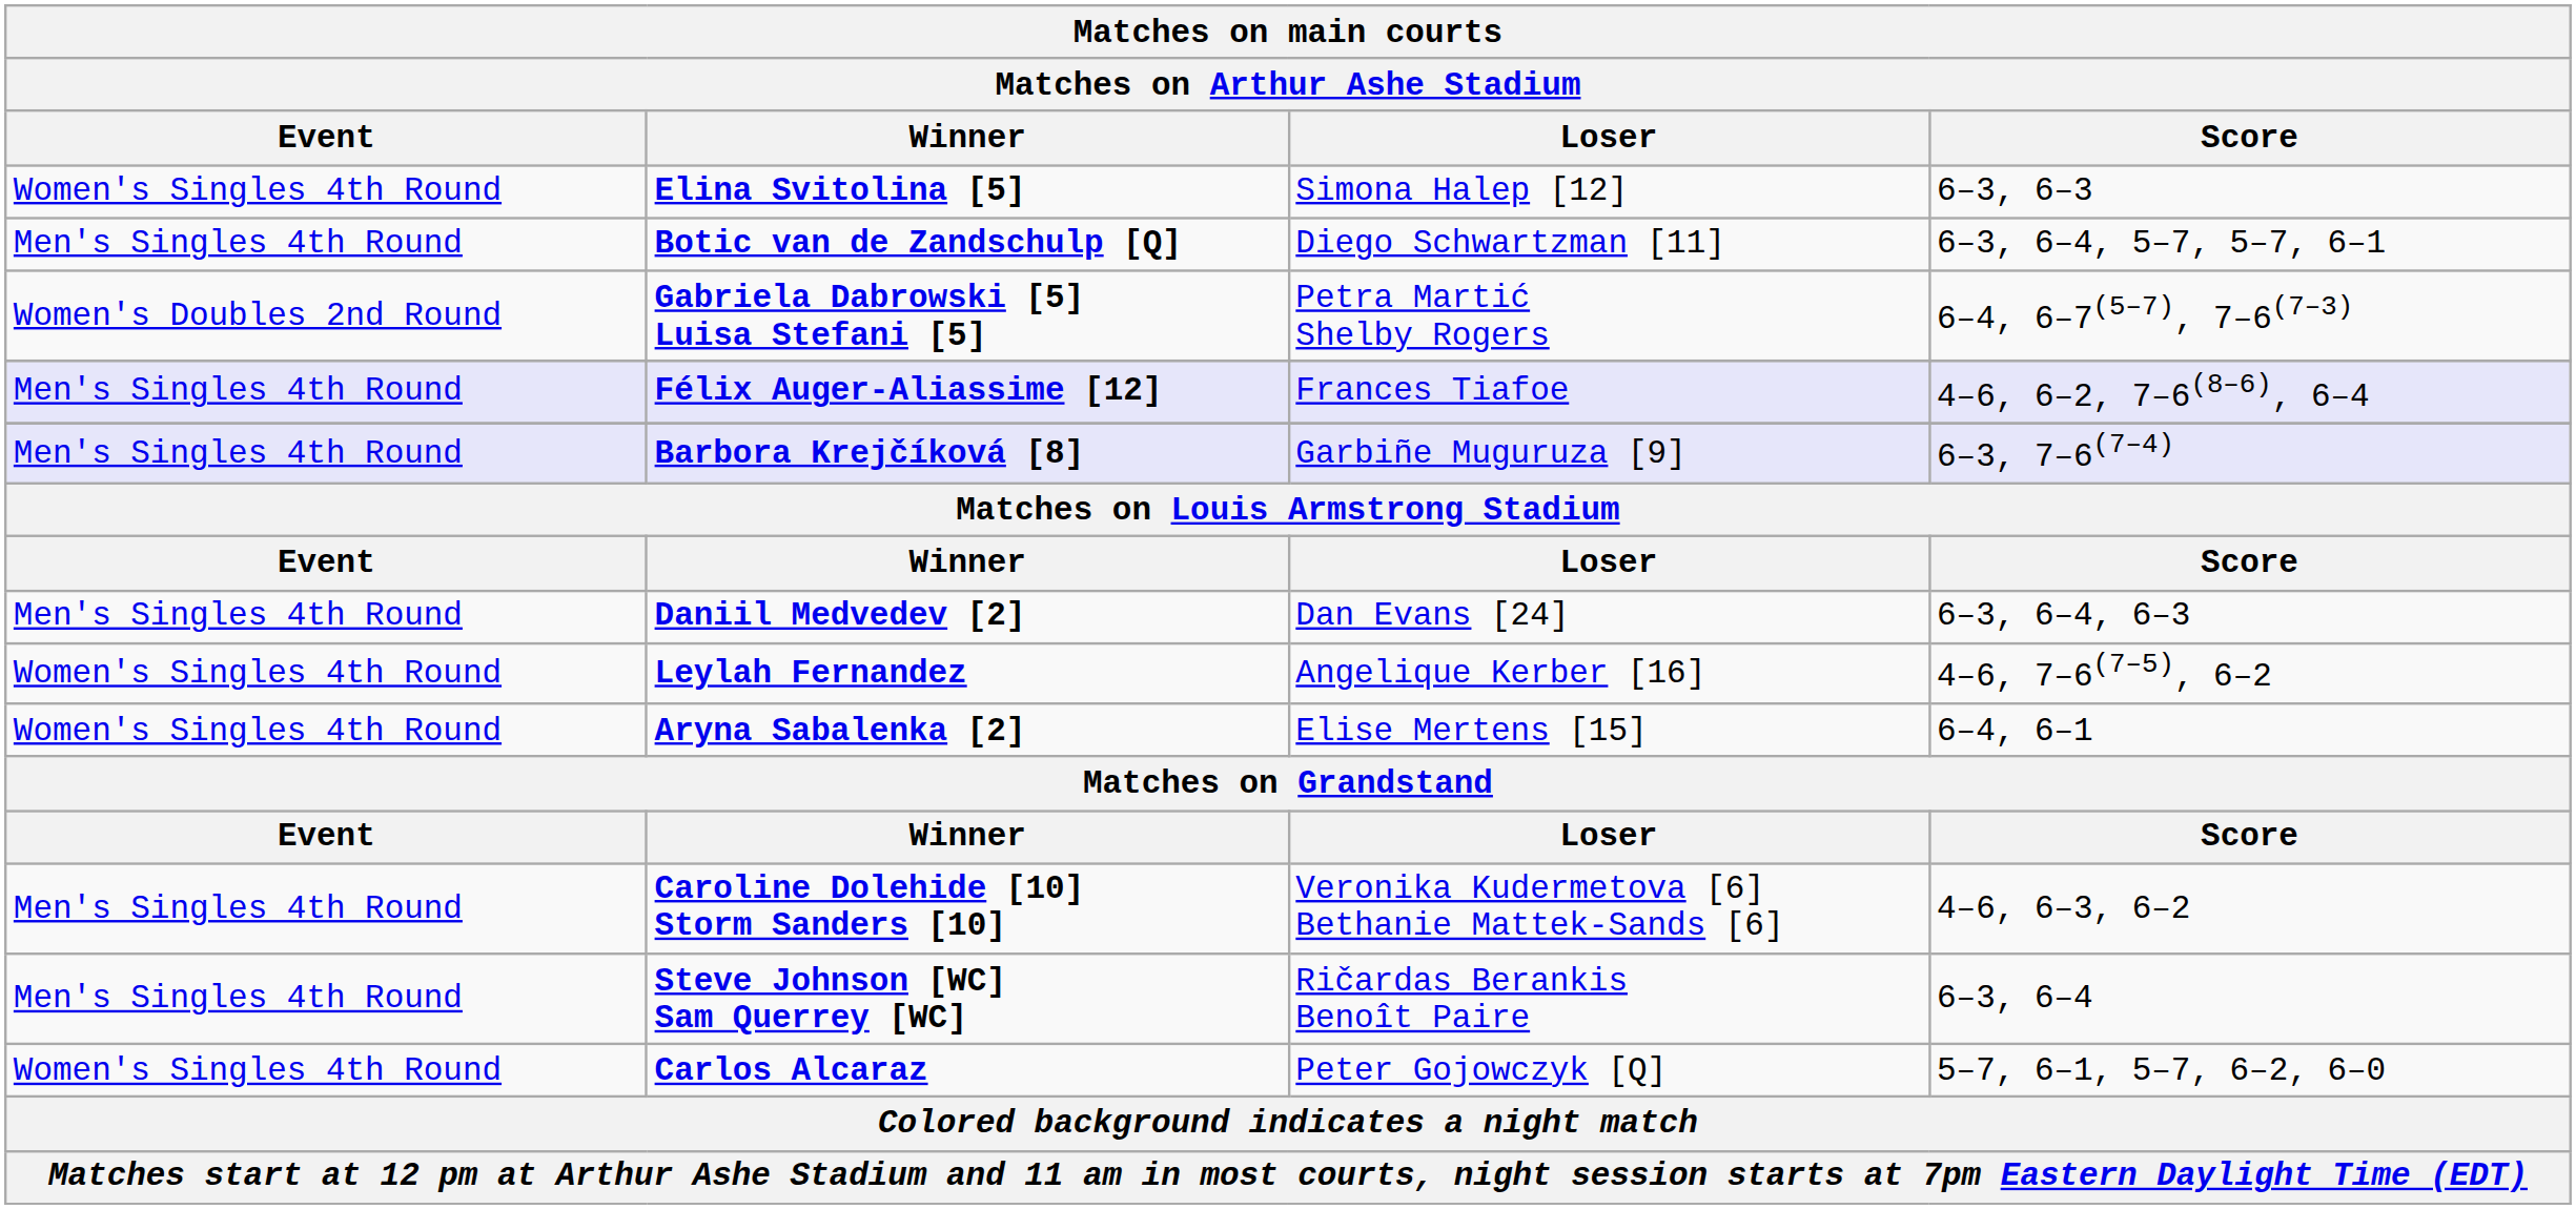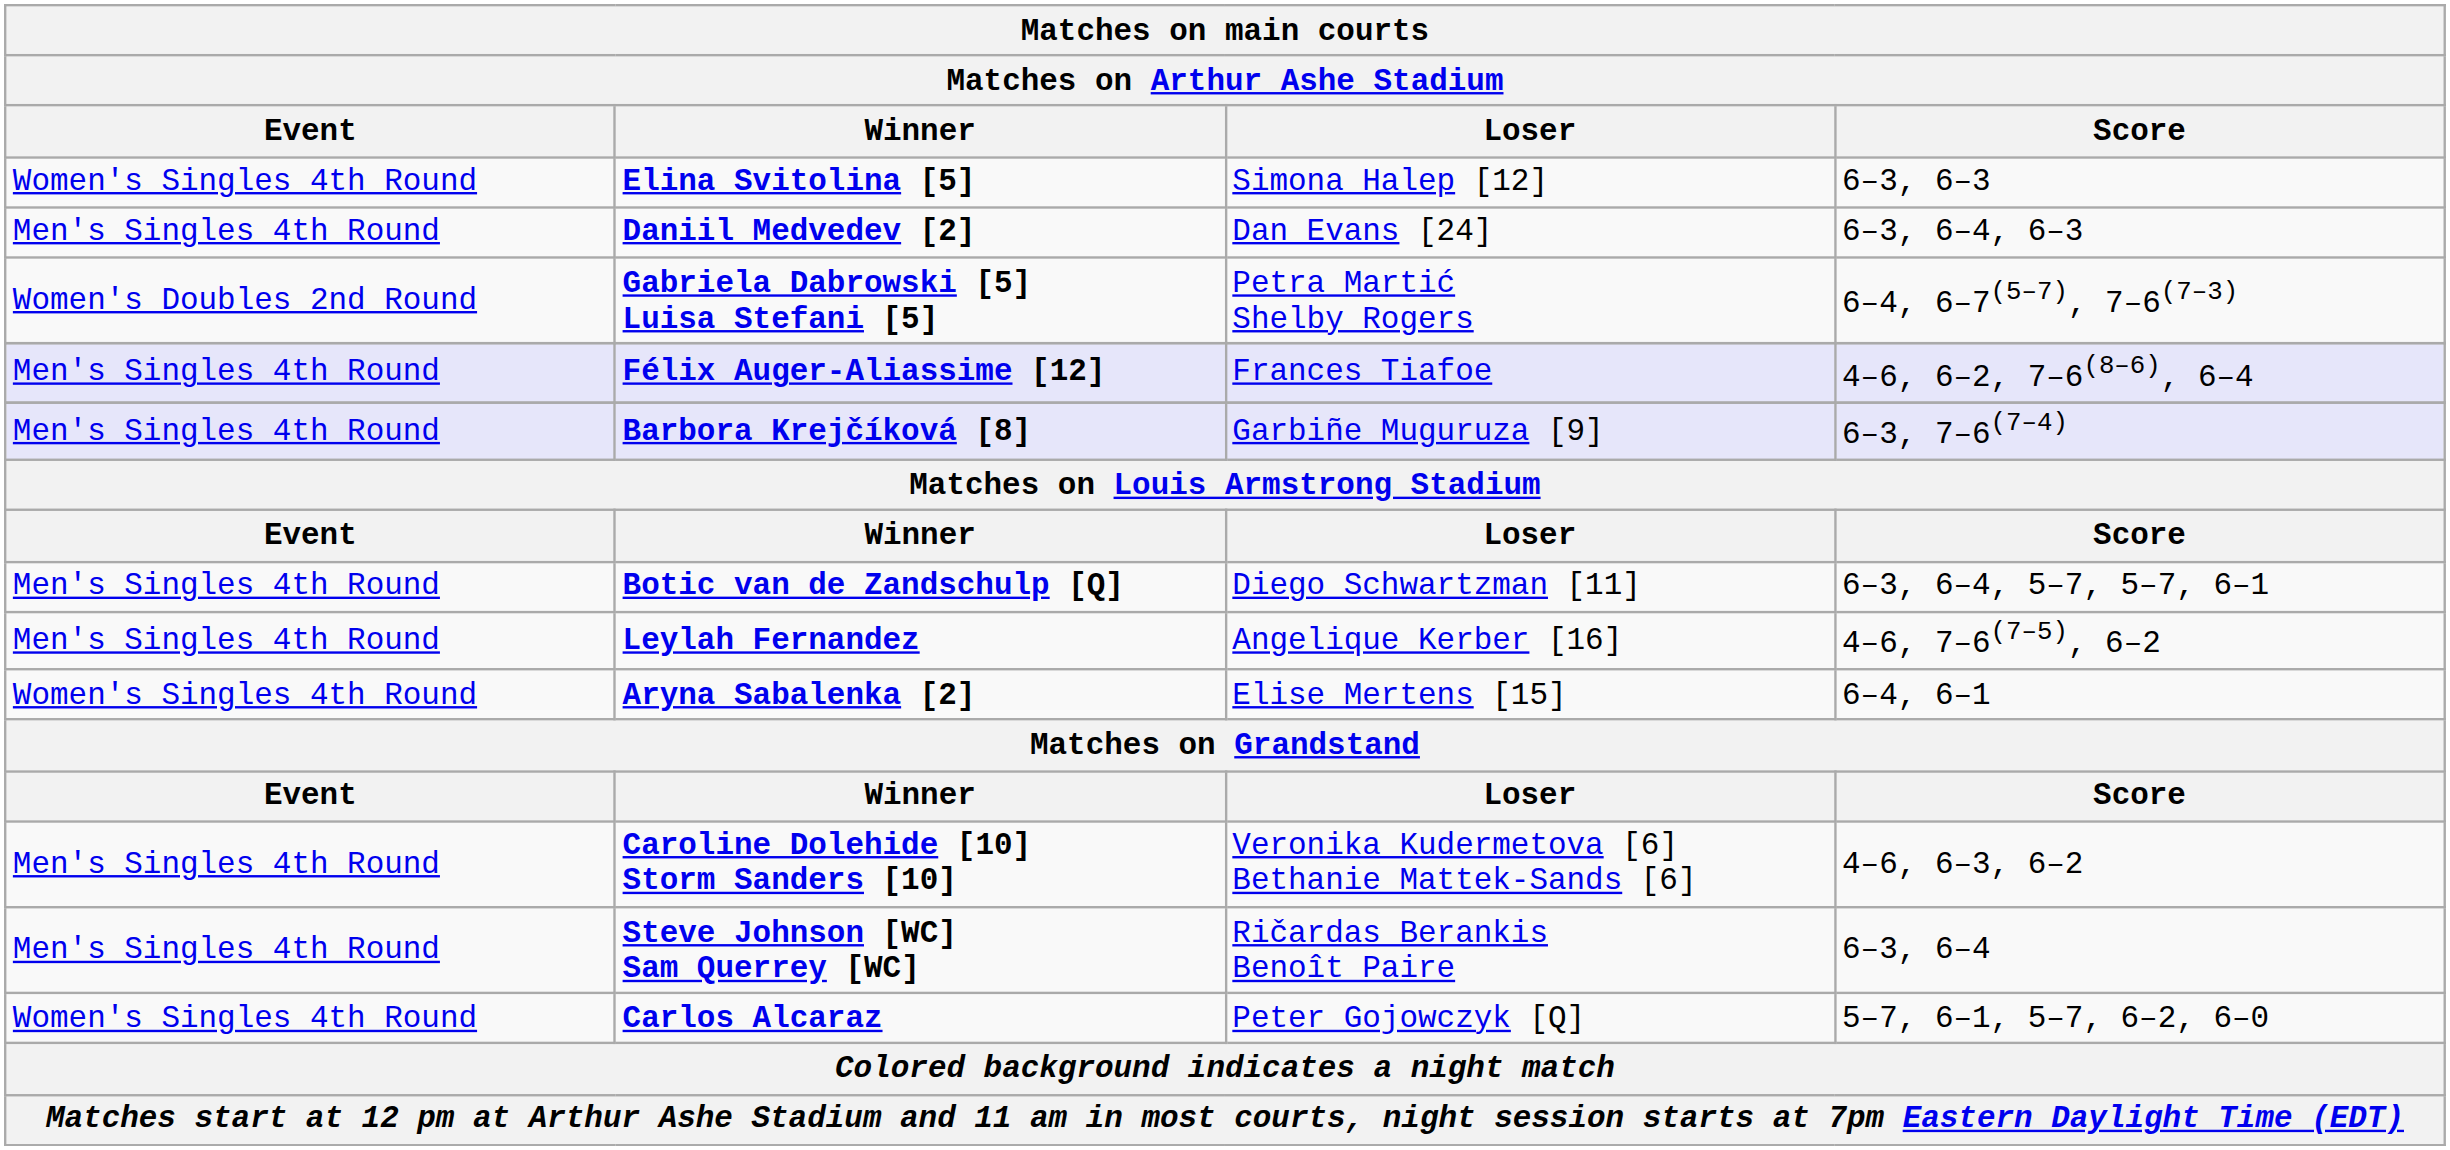rows swapped: Daniil Medvedev [2] <-> Botic van de Zandschulp [Q]
Leylah Fernandez | Event: Women's Singles 4th Round -> Men's Singles 4th Round
